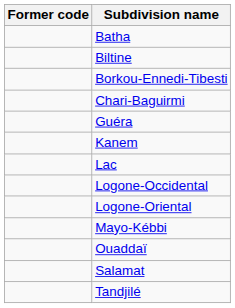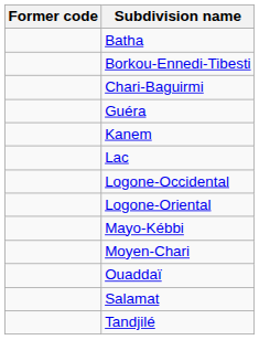- row: Biltine
+ row: Moyen-Chari
